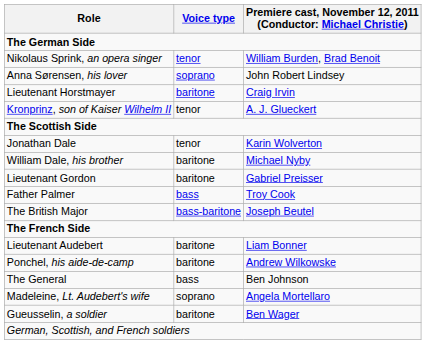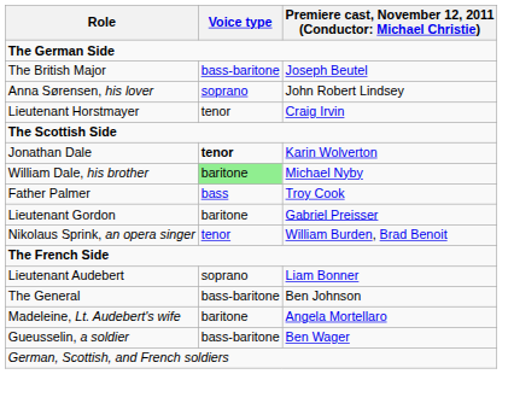rows swapped: Nikolaus Sprink, an opera singer <-> The British Major
Lieutenant Horstmayer | Voice type: baritone -> tenor
- row: Kronprinz, son of Kaiser Wilhelm II | tenor | A. J. Glueckert
Jonathan Dale | Voice type: normal -> bold
William Dale, his brother | Voice type: no background -> lightgreen background
rows swapped: Father Palmer <-> Lieutenant Gordon
Lieutenant Audebert | Voice type: baritone -> soprano
- row: Ponchel, his aide-de-camp | baritone | Andrew Wilkowske
The General | Voice type: bass -> bass-baritone
Madeleine, Lt. Audebert's wife | Voice type: soprano -> baritone
Gueusselin, a soldier | Voice type: baritone -> bass-baritone
